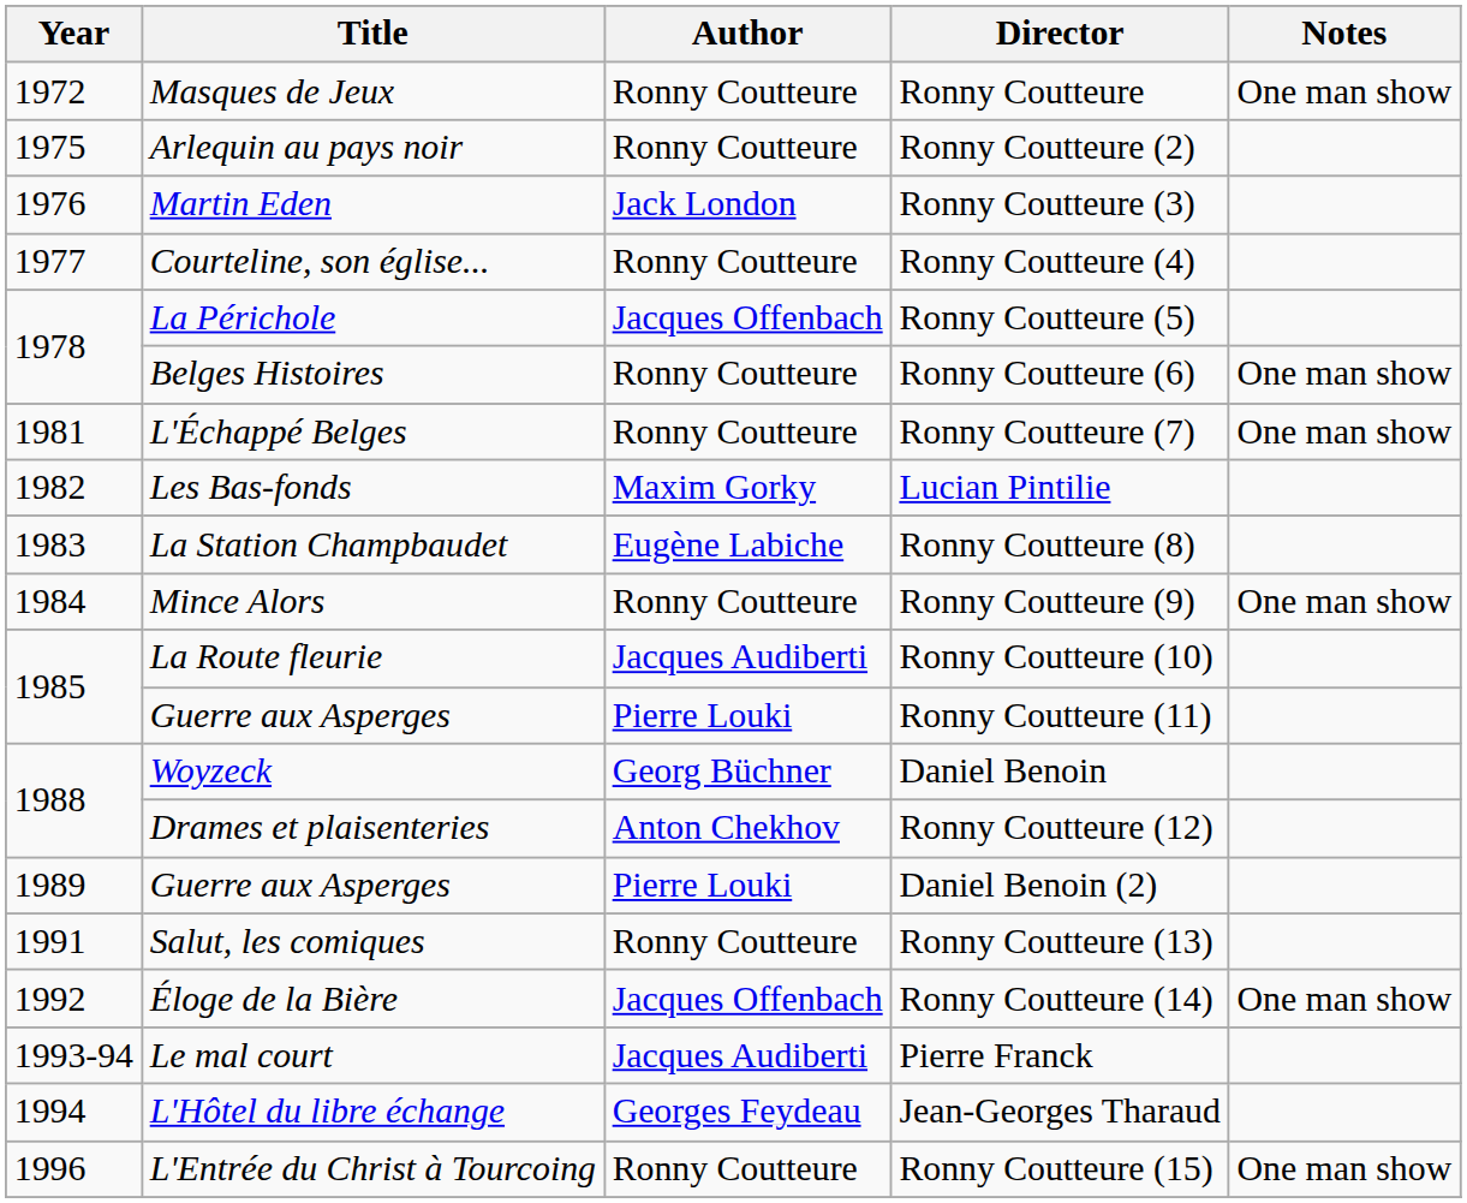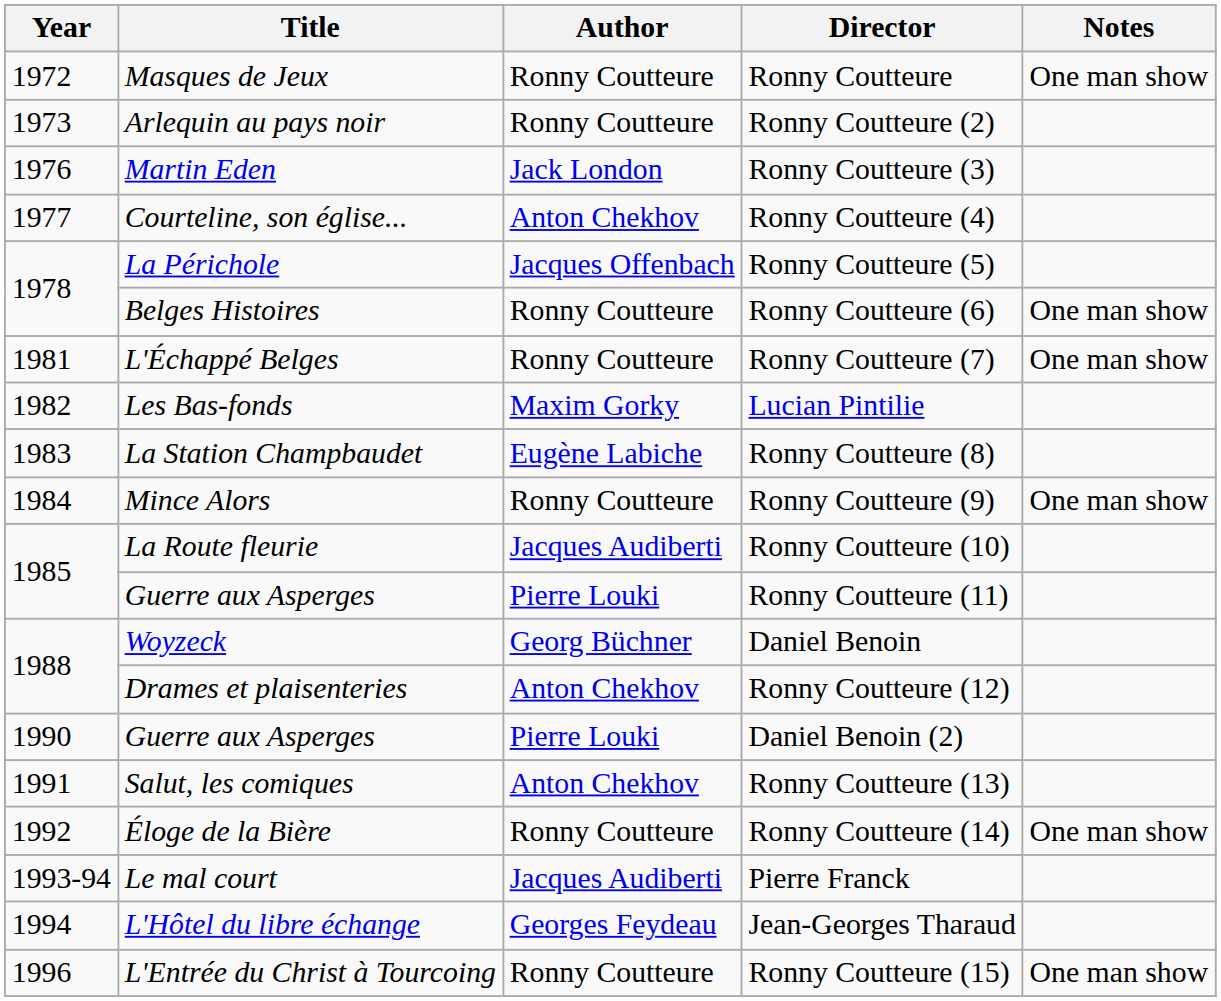Ronny Coutteure (2) | Year: 1975 -> 1973
Ronny Coutteure (4) | Author: Ronny Coutteure -> Anton Chekhov
Daniel Benoin (2) | Year: 1989 -> 1990
Ronny Coutteure (13) | Author: Ronny Coutteure -> Anton Chekhov
Ronny Coutteure (14) | Author: Jacques Offenbach -> Ronny Coutteure
